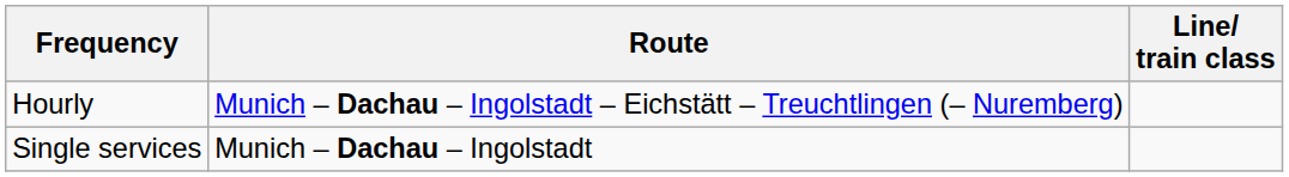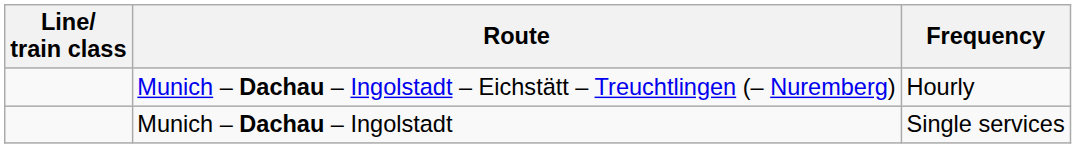columns swapped: Line/ train class <-> Frequency
